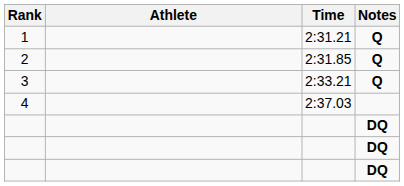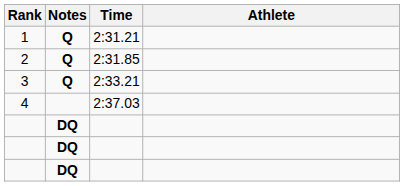columns swapped: Athlete <-> Notes
